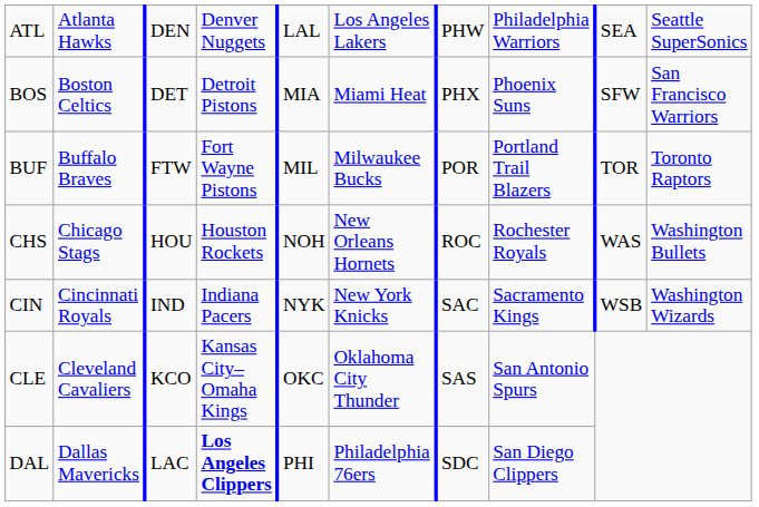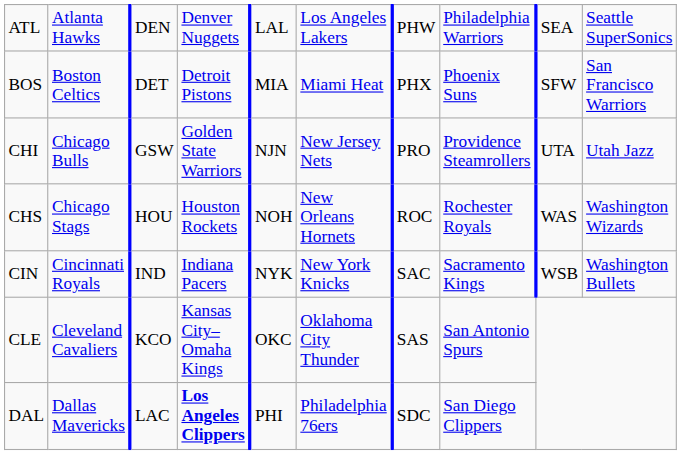- row: BUF | Buffalo Braves | FTW | Fort Wayne Pistons | MIL | Milwaukee Bucks | POR | Portland Trail Blazers | TOR | Toronto Raptors
+ row: CHI | Chicago Bulls | GSW | Golden State Warriors | NJN | New Jersey Nets | PRO | Providence Steamrollers | UTA | Utah Jazz
CHS | column 10: Washington Bullets -> Washington Wizards
CIN | column 10: Washington Wizards -> Washington Bullets
